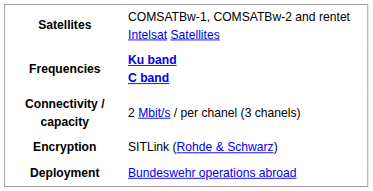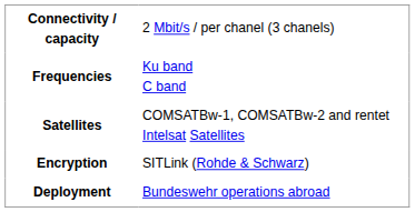rows swapped: Satellites <-> Connectivity / capacity
Frequencies | column 2: bold -> normal
